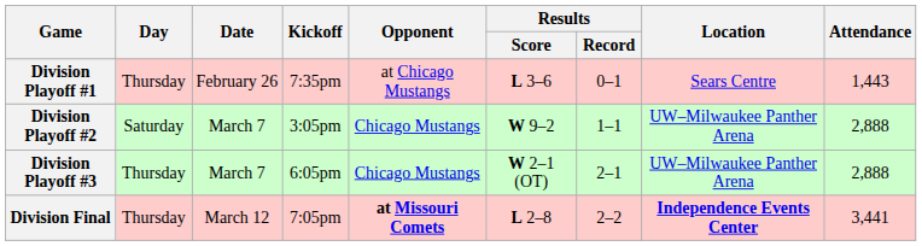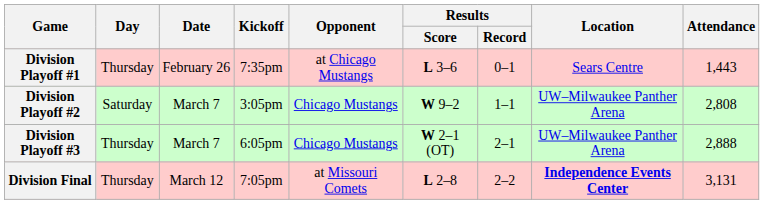Division Playoff #2 | Attendance: 2,888 -> 2,808
Division Final | Opponent: bold -> normal
Division Final | Attendance: 3,441 -> 3,131
